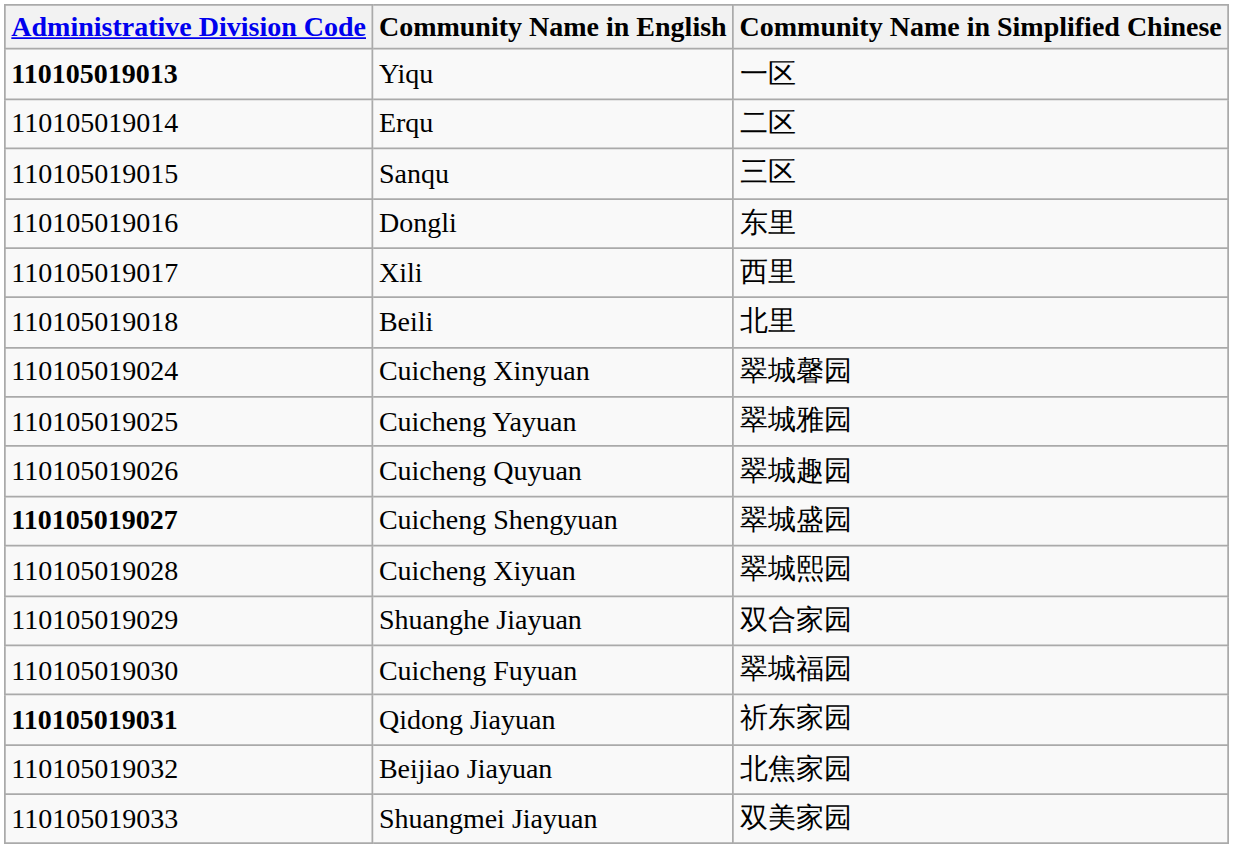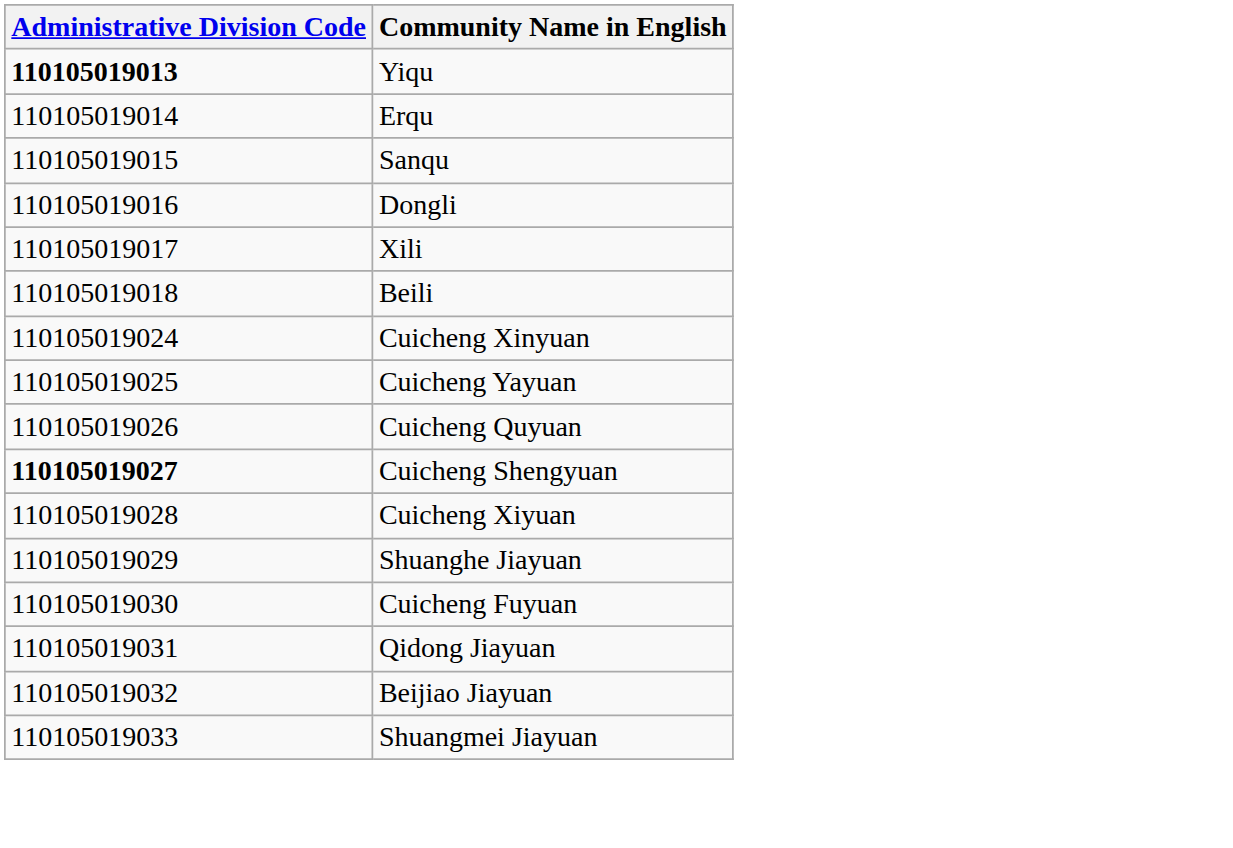- column: Community Name in Simplified Chinese | 一区 | 二区 | 三区 | 东里 | 西里 | 北里 | 翠城馨园 | 翠城雅园 | 翠城趣园 | 翠城盛园 | 翠城熙园 | 双合家园 | 翠城福园 | 祈东家园 | 北焦家园 | 双美家园
Qidong Jiayuan | Administrative Division Code: bold -> normal
